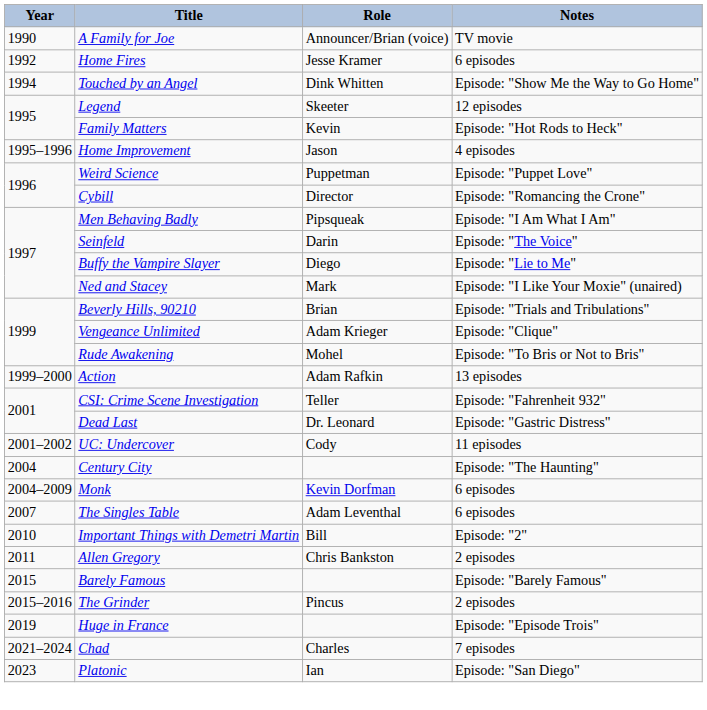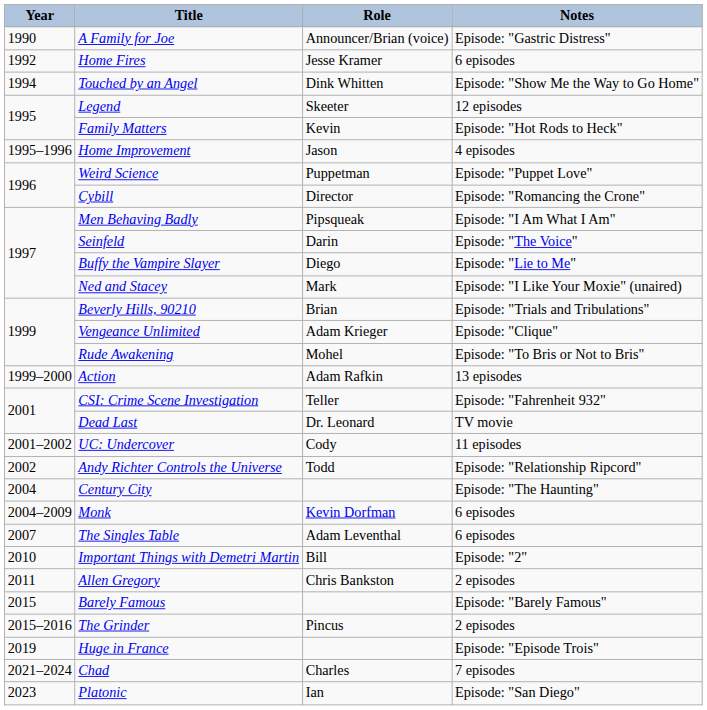A Family for Joe | Notes: TV movie -> Episode: "Gastric Distress"
Dead Last | Notes: Episode: "Gastric Distress" -> TV movie
+ row: 2002 | Andy Richter Controls the Universe | Todd | Episode: "Relationship Ripcord"
